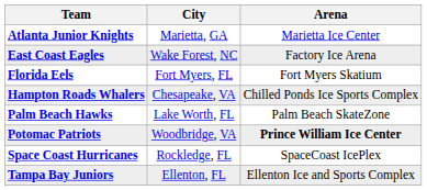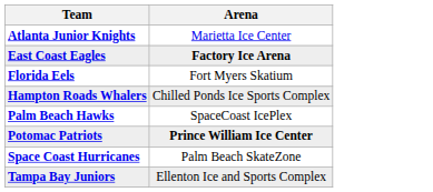- column: City | Marietta, GA | Wake Forest, NC | Fort Myers, FL | Chesapeake, VA | Lake Worth, FL | Woodbridge, VA | Rockledge, FL | Ellenton, FL
East Coast Eagles | Arena: normal -> bold
Palm Beach Hawks | Arena: Palm Beach SkateZone -> SpaceCoast IcePlex
Space Coast Hurricanes | Arena: SpaceCoast IcePlex -> Palm Beach SkateZone
